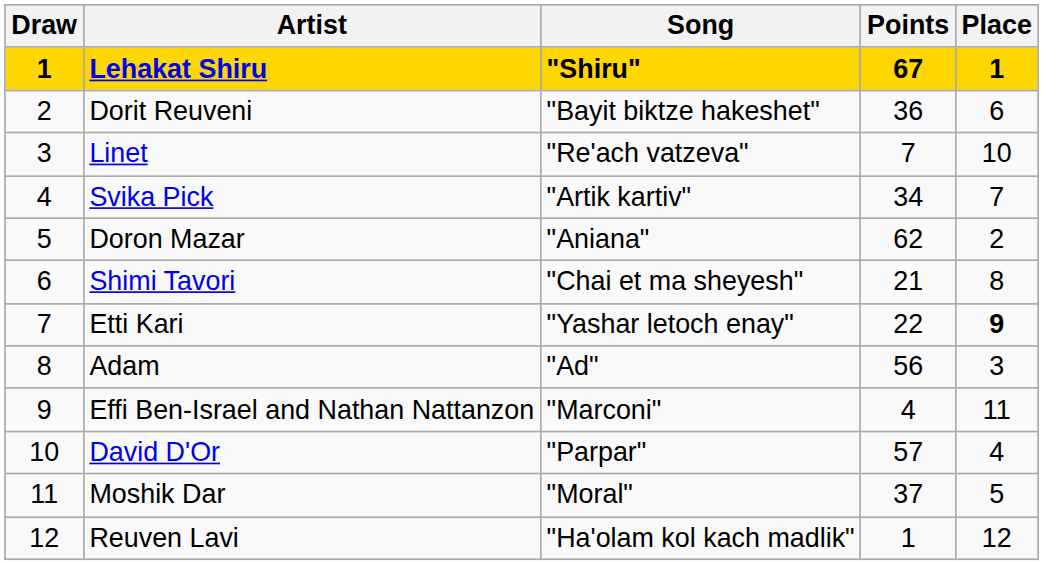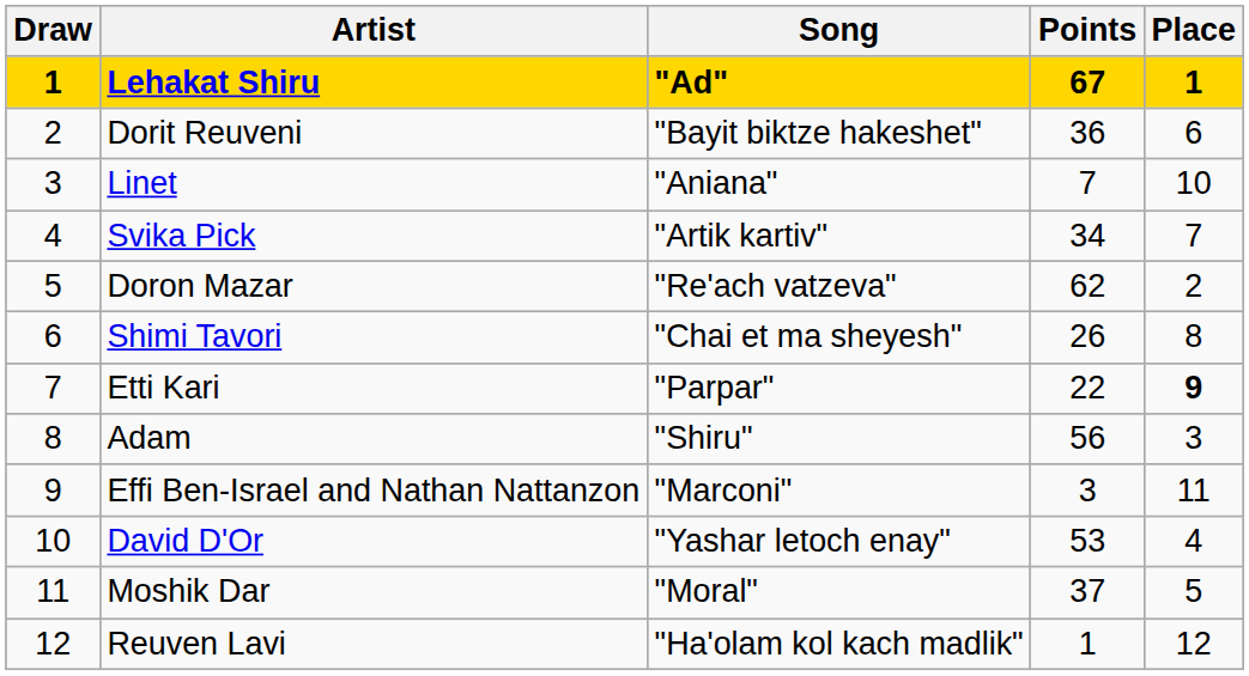Lehakat Shiru | Song: "Shiru" -> "Ad"
Linet | Song: "Re'ach vatzeva" -> "Aniana"
Doron Mazar | Song: "Aniana" -> "Re'ach vatzeva"
Shimi Tavori | Points: 21 -> 26
Etti Kari | Song: "Yashar letoch enay" -> "Parpar"
Adam | Song: "Ad" -> "Shiru"
Effi Ben-Israel and Nathan Nattanzon | Points: 4 -> 3
David D'Or | Song: "Parpar" -> "Yashar letoch enay"
David D'Or | Points: 57 -> 53
